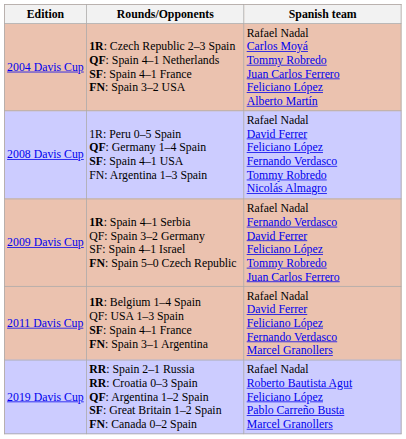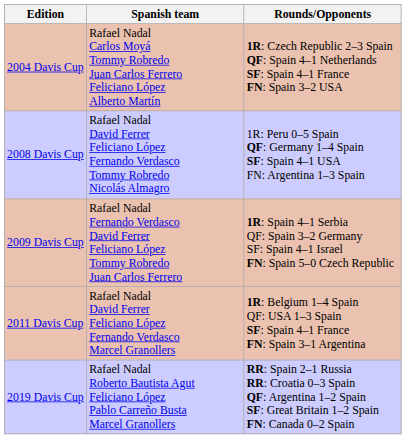columns swapped: Spanish team <-> Rounds/Opponents
